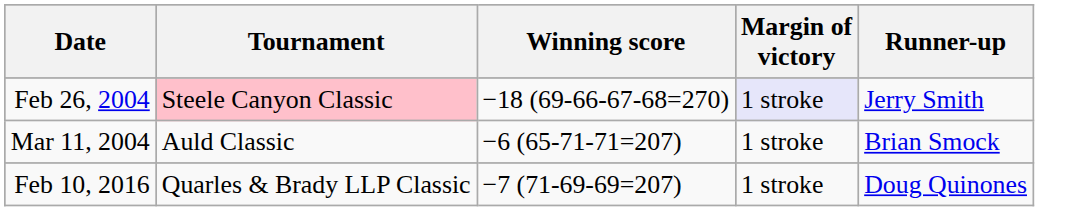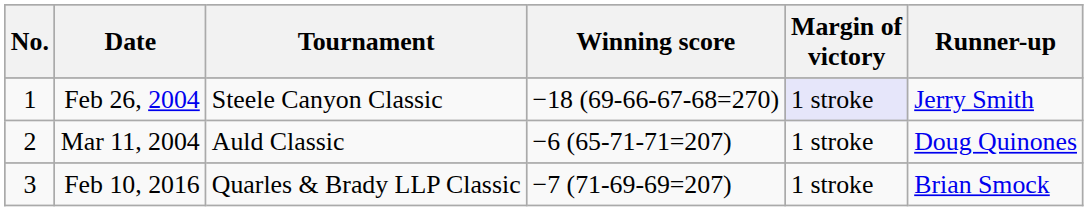+ column: No. | 1 | 2 | 3
Feb 26, 2004 | Tournament: pink background -> no background
Mar 11, 2004 | Runner-up: Brian Smock -> Doug Quinones
Feb 10, 2016 | Runner-up: Doug Quinones -> Brian Smock
